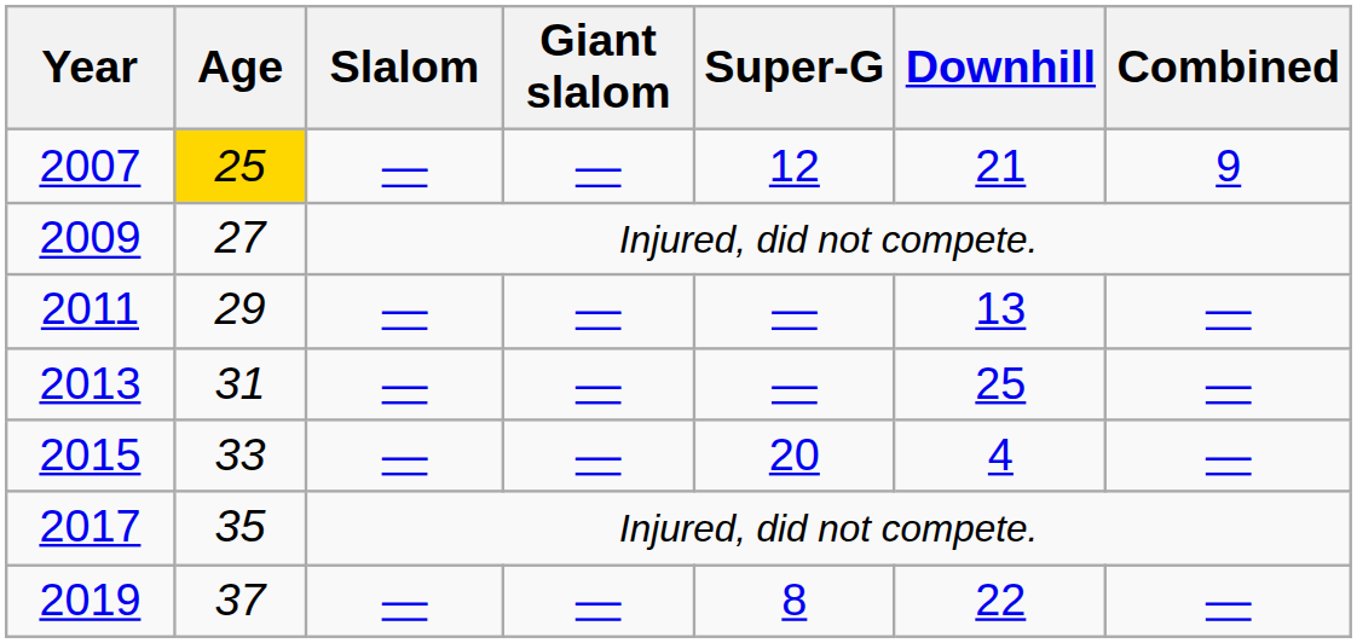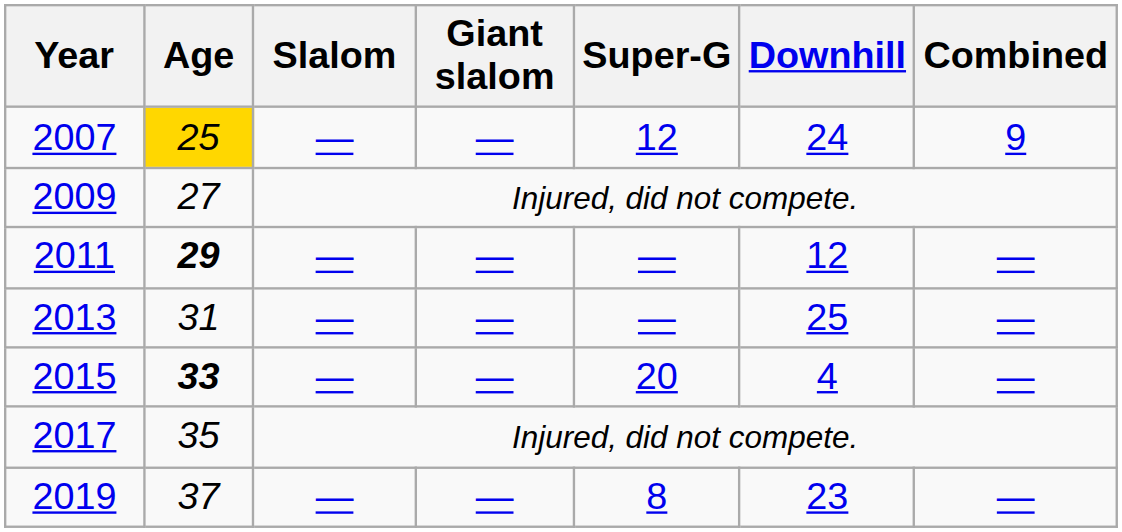2007 | Downhill: 21 -> 24
2011 | Age: normal -> bold
2011 | Downhill: 13 -> 12
2015 | Age: normal -> bold
2019 | Downhill: 22 -> 23
